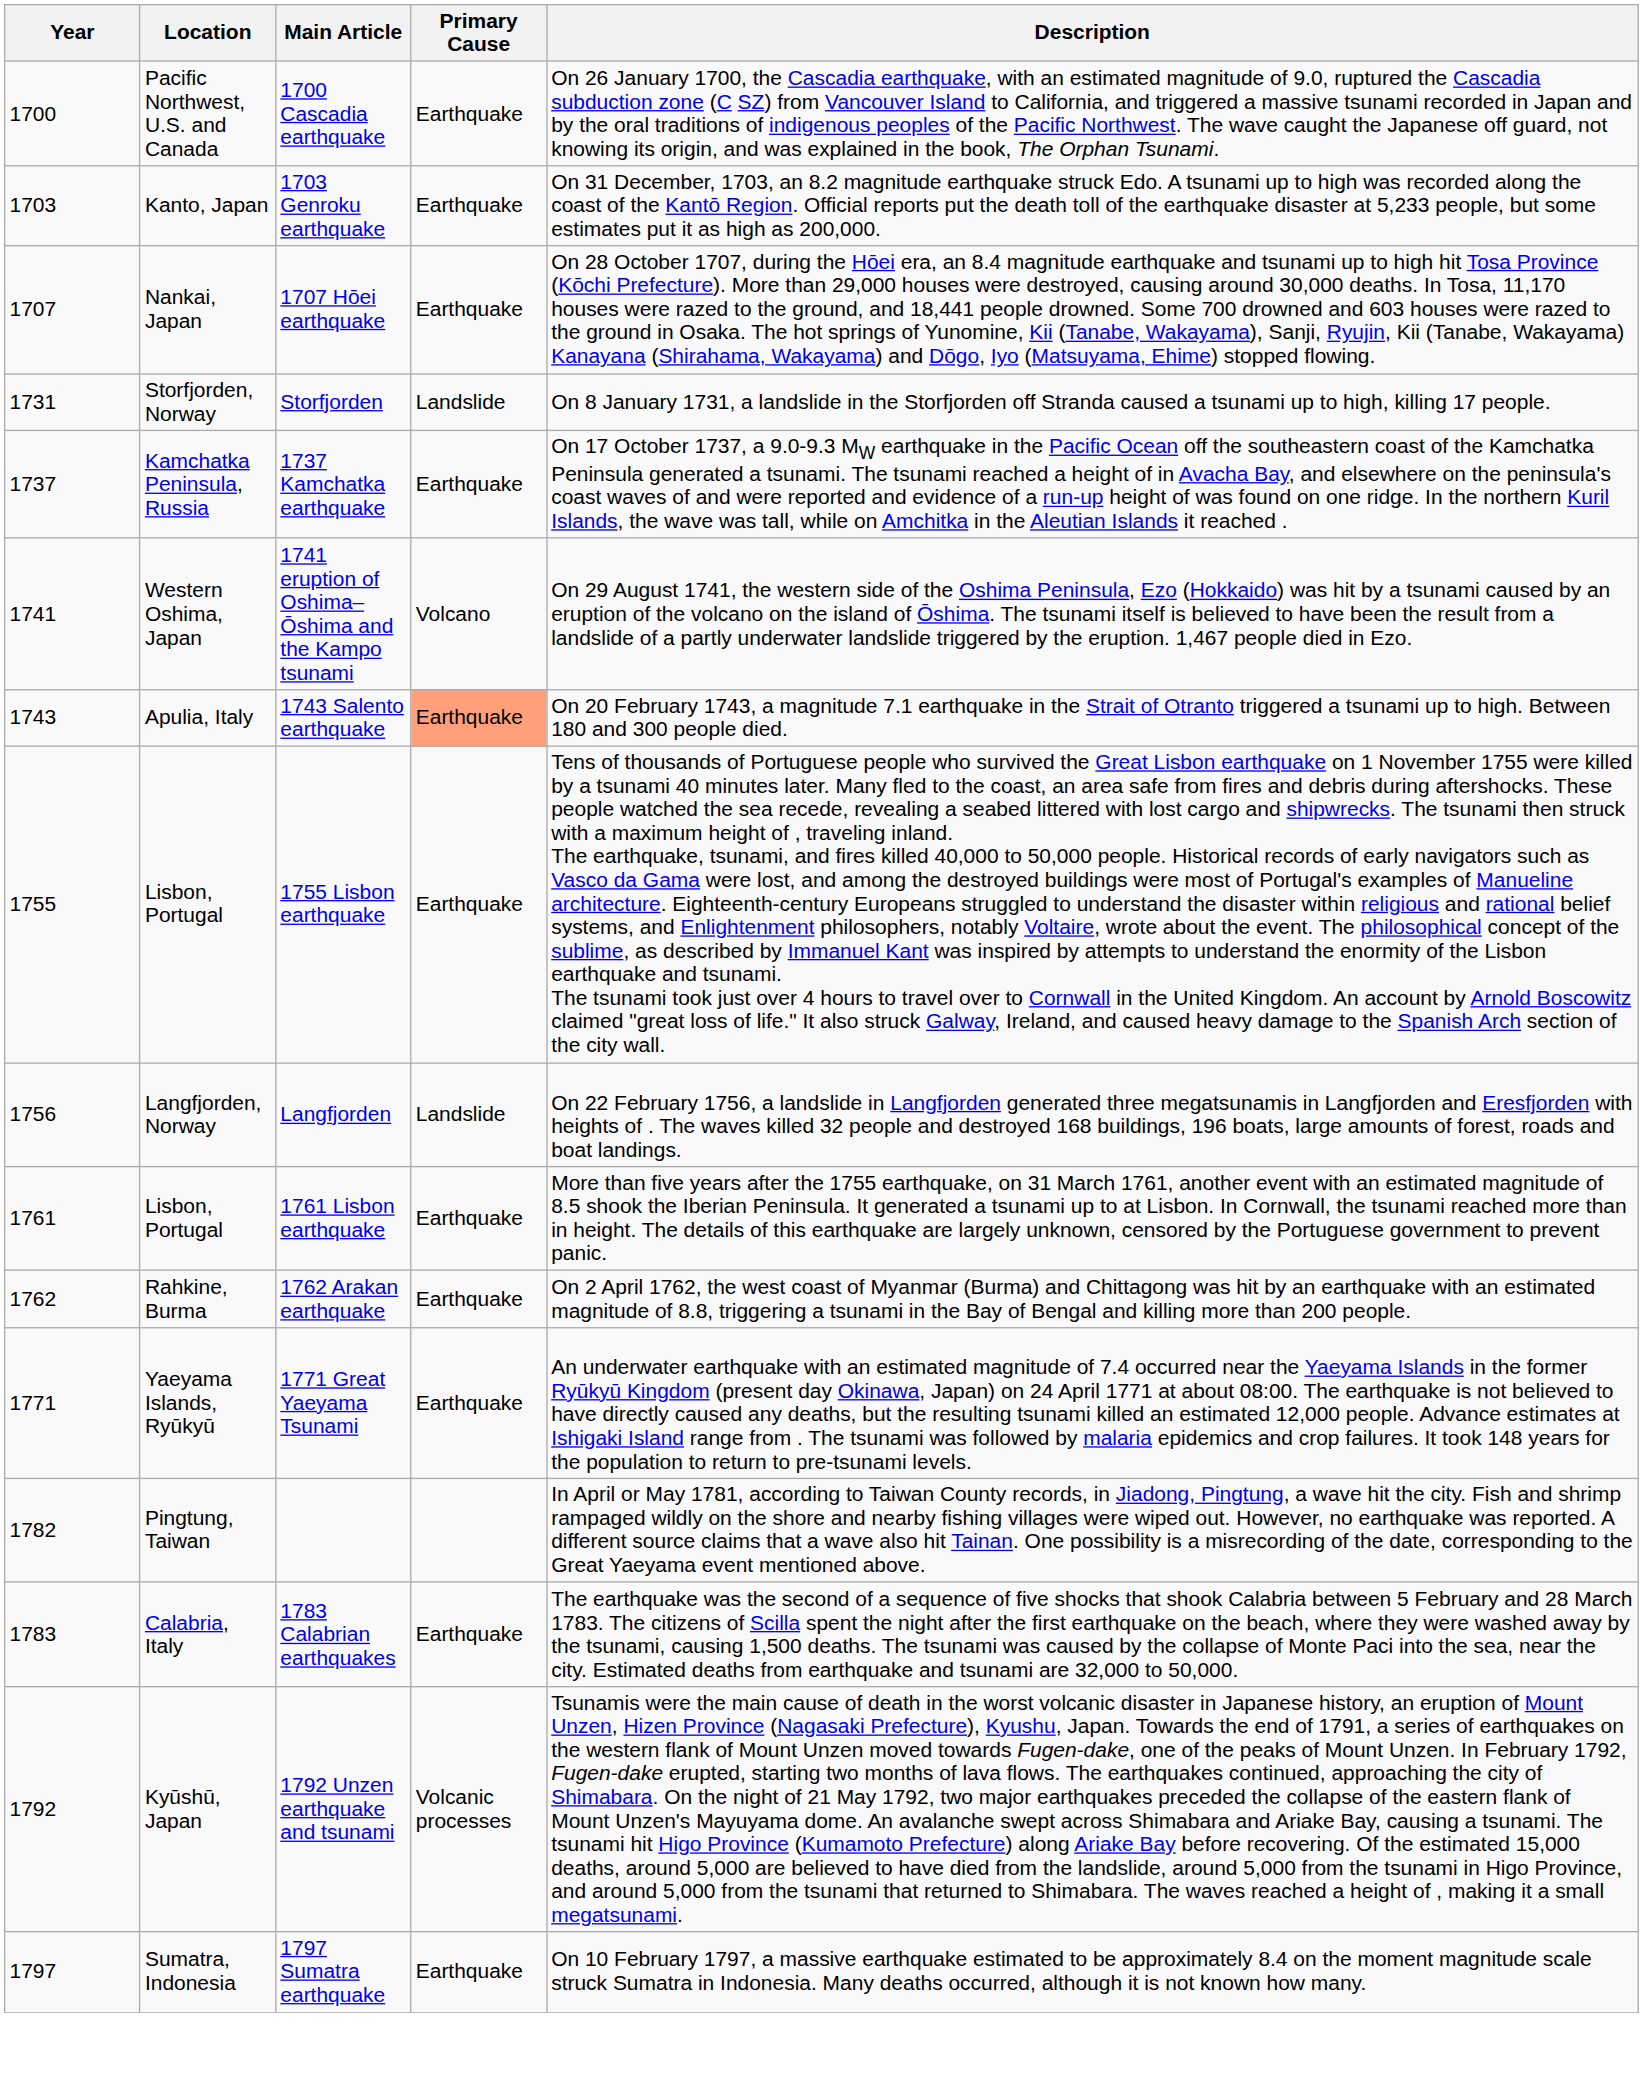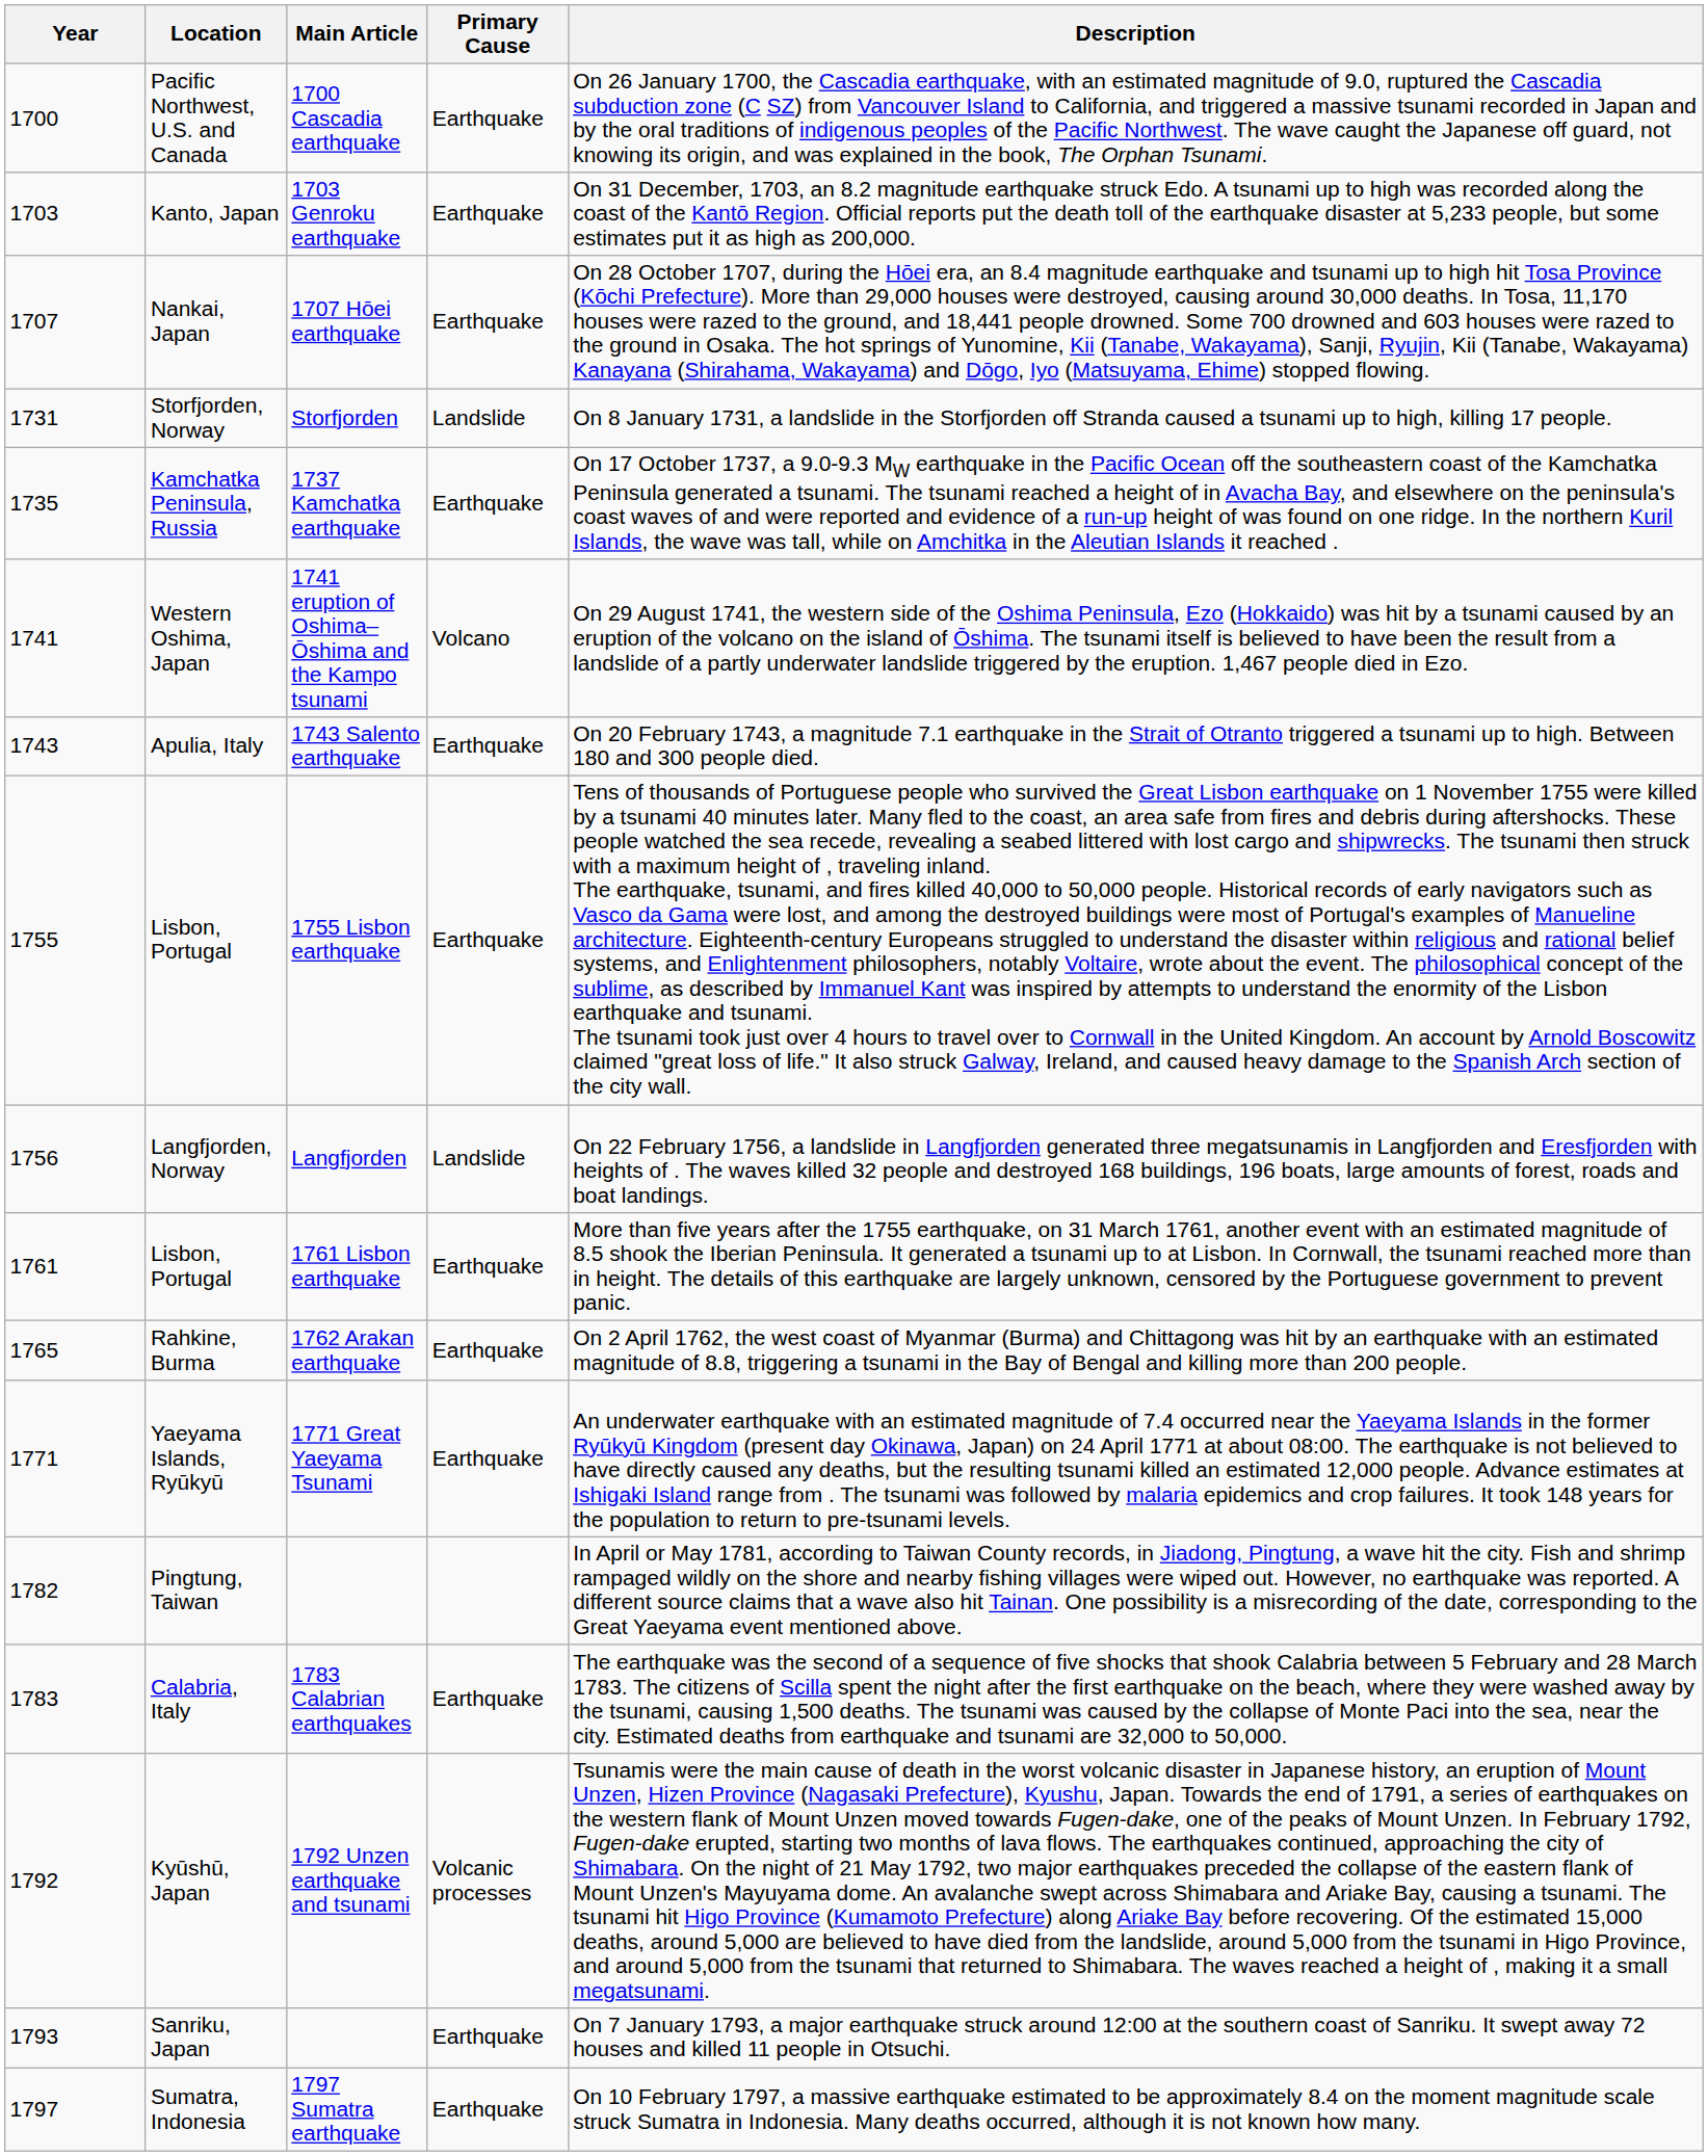Kamchatka Peninsula, Russia | Year: 1737 -> 1735
Apulia, Italy | Primary Cause: lightsalmon background -> no background
Rahkine, Burma | Year: 1762 -> 1765
+ row: 1793 | Sanriku, Japan | Earthquake | On 7 January 1793, a major earthquake struck around 12:00 at the southern coast of Sanriku. It swept away 72 houses and killed 11 people in Otsuchi.
